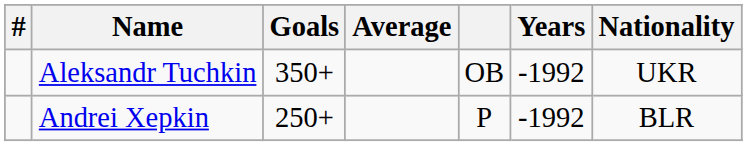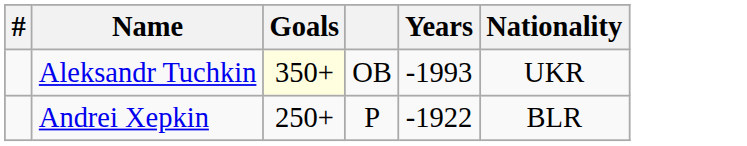- column: Average
Aleksandr Tuchkin | Goals: no background -> lightyellow background
Aleksandr Tuchkin | Years: -1992 -> -1993
Andrei Xepkin | Years: -1992 -> -1922
